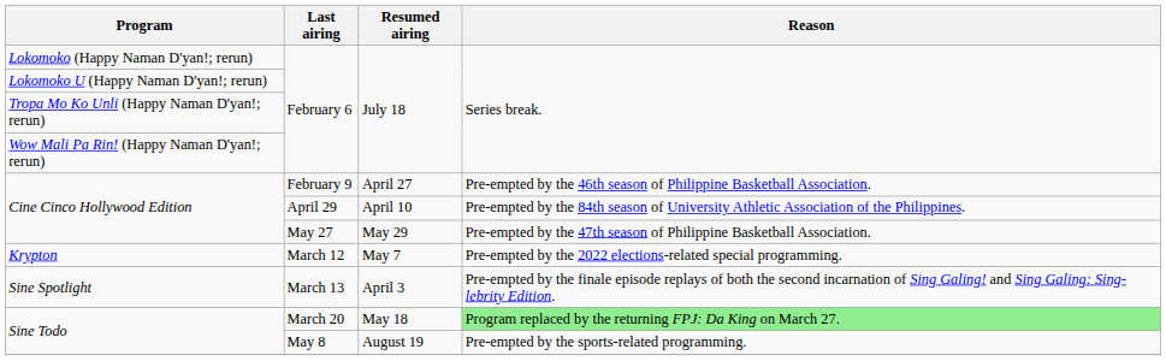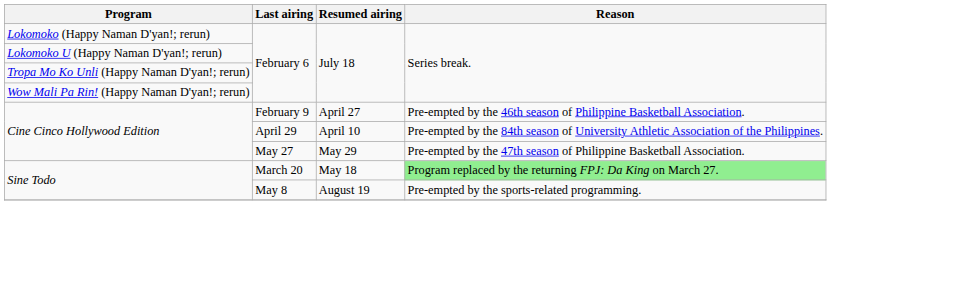- row: Krypton | March 12 | May 7 | Pre-empted by the 2022 elections-related special programming.
- row: Sine Spotlight | March 13 | April 3 | Pre-empted by the finale episode replays of both the second incarnation of Sing Galing! and Sing Galing: Sing-lebrity Edition.
